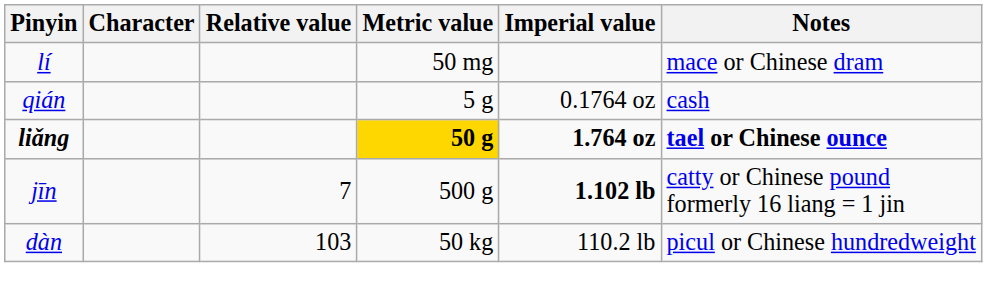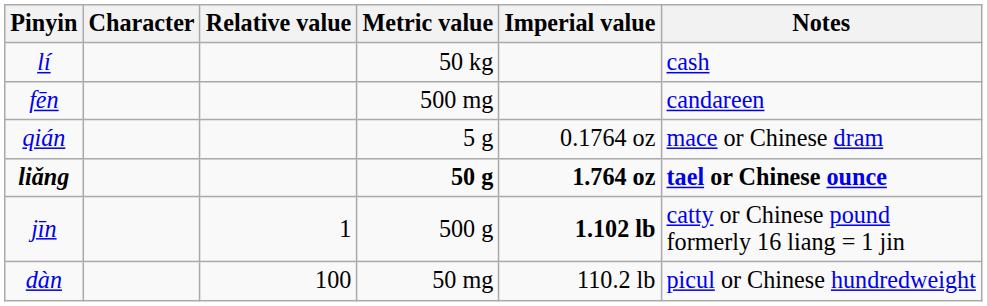lí | Metric value: 50 mg -> 50 kg
lí | Notes: mace or Chinese dram -> cash
+ row: fēn | 500 mg | candareen
qián | Notes: cash -> mace or Chinese dram
liǎng | Metric value: gold background -> no background
jīn | Relative value: 7 -> 1
dàn | Relative value: 103 -> 100
dàn | Metric value: 50 kg -> 50 mg
